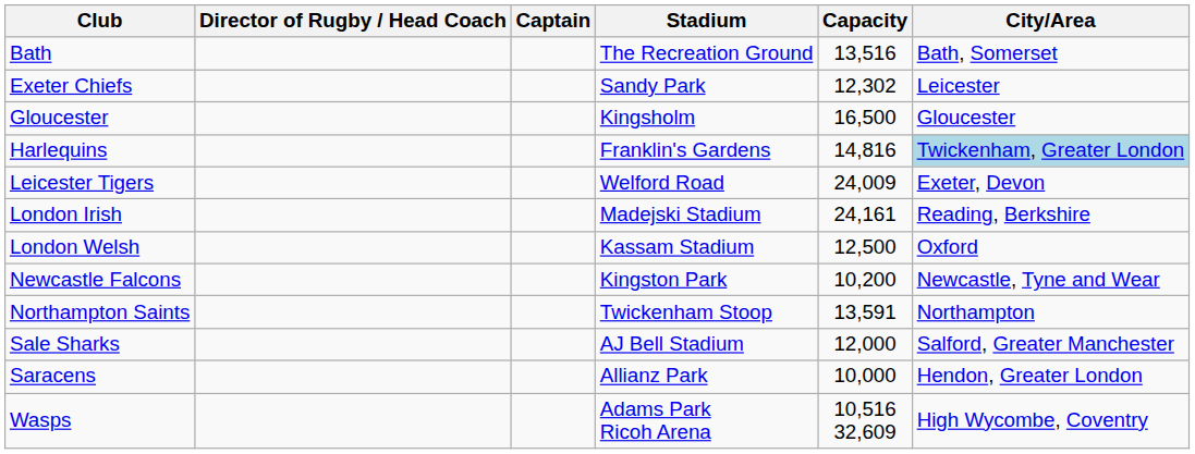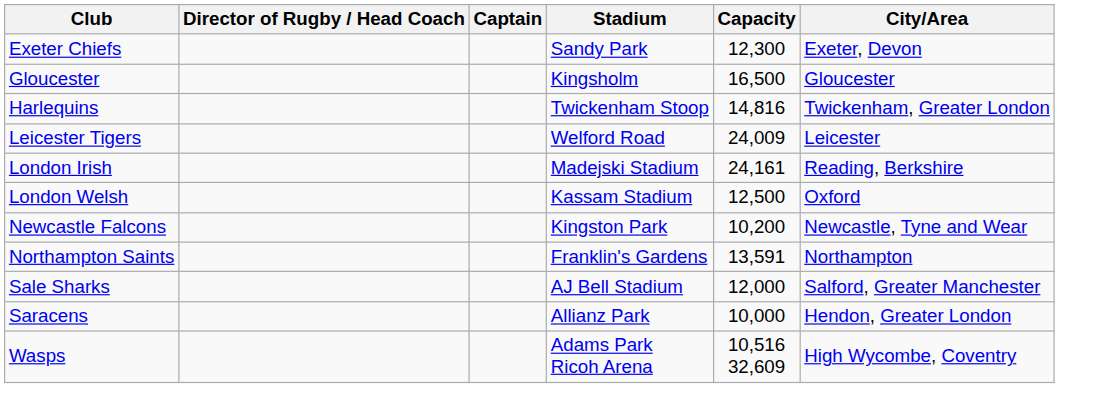- row: Bath | The Recreation Ground | 13,516 | Bath, Somerset
Exeter Chiefs | Capacity: 12,302 -> 12,300
Exeter Chiefs | City/Area: Leicester -> Exeter, Devon
Harlequins | Stadium: Franklin's Gardens -> Twickenham Stoop
Harlequins | City/Area: lightblue background -> no background
Leicester Tigers | City/Area: Exeter, Devon -> Leicester
Northampton Saints | Stadium: Twickenham Stoop -> Franklin's Gardens
